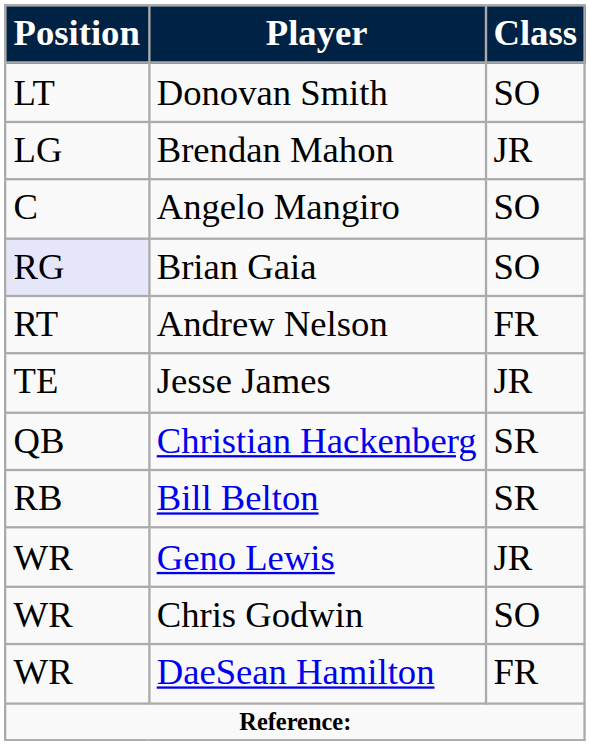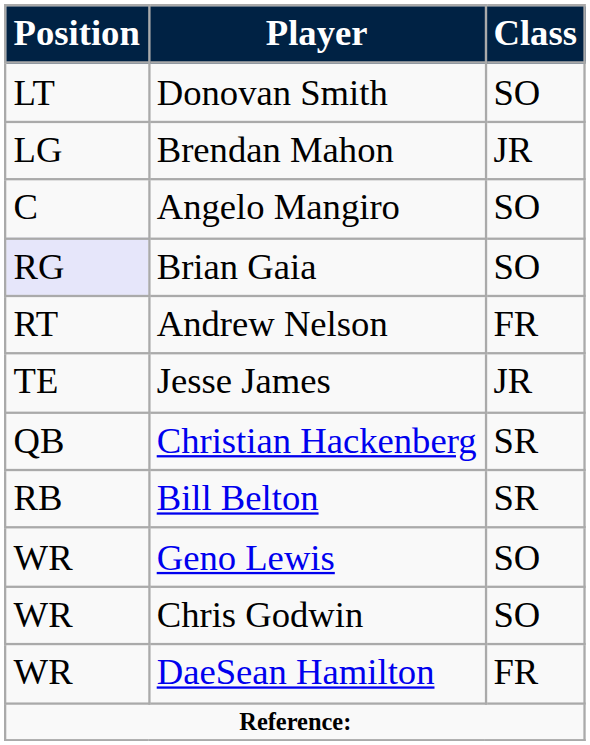Geno Lewis | Class: JR -> SO
